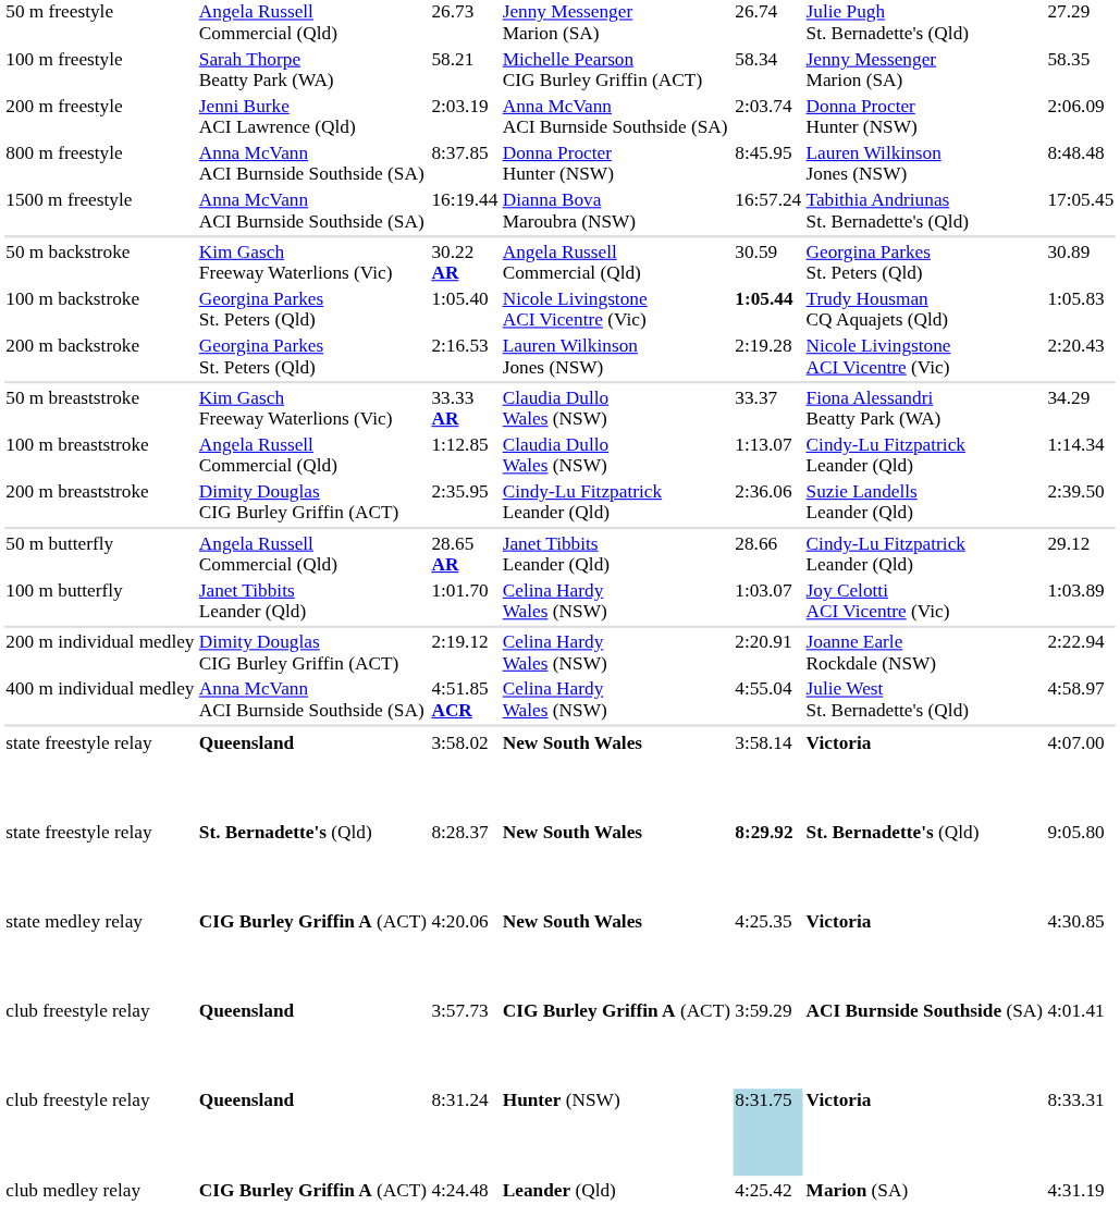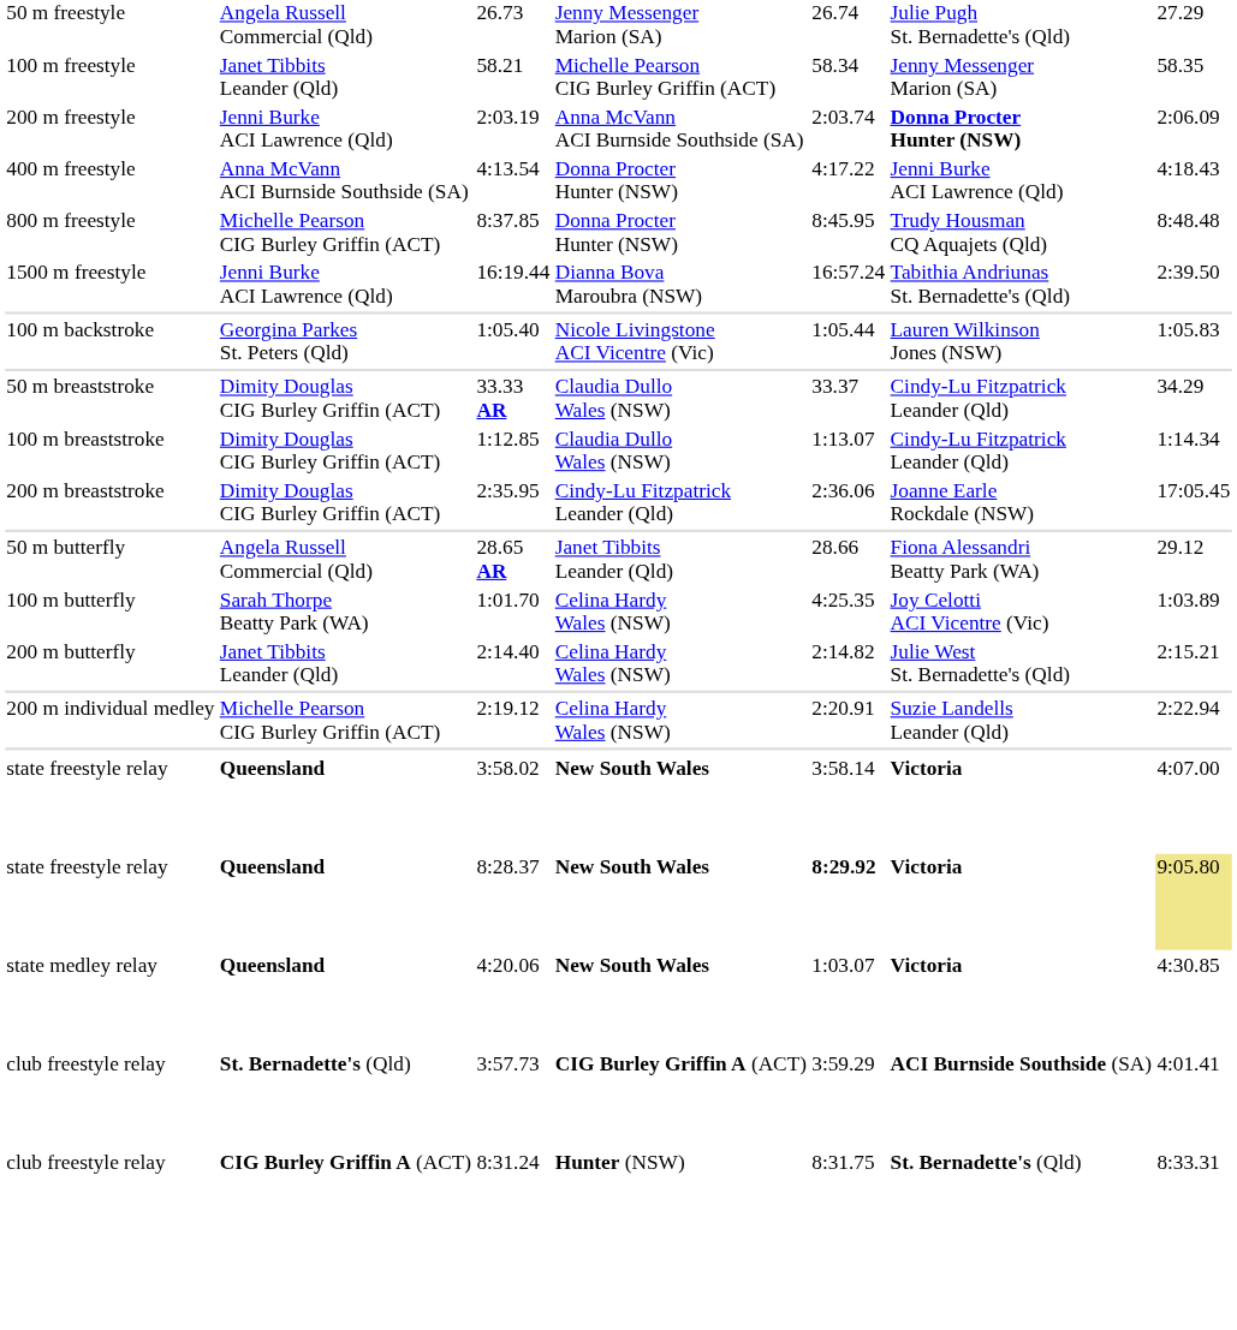58.21 | column 2: Sarah Thorpe Beatty Park (WA) -> Janet Tibbits Leander (Qld)
2:03.19 | column 6: normal -> bold
+ row: 400 m freestyle | Anna McVann ACI Burnside Southside (SA) | 4:13.54 | Donna Procter Hunter (NSW) | 4:17.22 | Jenni Burke ACI Lawrence (Qld) | 4:18.43
8:37.85 | column 2: Anna McVann ACI Burnside Southside (SA) -> Michelle Pearson CIG Burley Griffin (ACT)
8:37.85 | column 6: Lauren Wilkinson Jones (NSW) -> Trudy Housman CQ Aquajets (Qld)
16:19.44 | column 2: Anna McVann ACI Burnside Southside (SA) -> Jenni Burke ACI Lawrence (Qld)
16:19.44 | column 7: 17:05.45 -> 2:39.50
- row: 50 m backstroke | Kim Gasch Freeway Waterlions (Vic) | 30.22 AR | Angela Russell Commercial (Qld) | 30.59 | Georgina Parkes St. Peters (Qld) | 30.89
1:05.40 | column 5: bold -> normal
1:05.40 | column 6: Trudy Housman CQ Aquajets (Qld) -> Lauren Wilkinson Jones (NSW)
- row: 200 m backstroke | Georgina Parkes St. Peters (Qld) | 2:16.53 | Lauren Wilkinson Jones (NSW) | 2:19.28 | Nicole Livingstone ACI Vicentre (Vic) | 2:20.43
33.33 AR | column 2: Kim Gasch Freeway Waterlions (Vic) -> Dimity Douglas CIG Burley Griffin (ACT)
33.33 AR | column 6: Fiona Alessandri Beatty Park (WA) -> Cindy-Lu Fitzpatrick Leander (Qld)
1:12.85 | column 2: Angela Russell Commercial (Qld) -> Dimity Douglas CIG Burley Griffin (ACT)
2:35.95 | column 6: Suzie Landells Leander (Qld) -> Joanne Earle Rockdale (NSW)
2:35.95 | column 7: 2:39.50 -> 17:05.45
28.65 AR | column 6: Cindy-Lu Fitzpatrick Leander (Qld) -> Fiona Alessandri Beatty Park (WA)
1:01.70 | column 2: Janet Tibbits Leander (Qld) -> Sarah Thorpe Beatty Park (WA)
1:01.70 | column 5: 1:03.07 -> 4:25.35
+ row: 200 m butterfly | Janet Tibbits Leander (Qld) | 2:14.40 | Celina Hardy Wales (NSW) | 2:14.82 | Julie West St. Bernadette's (Qld) | 2:15.21
2:19.12 | column 2: Dimity Douglas CIG Burley Griffin (ACT) -> Michelle Pearson CIG Burley Griffin (ACT)
2:19.12 | column 6: Joanne Earle Rockdale (NSW) -> Suzie Landells Leander (Qld)
- row: 400 m individual medley | Anna McVann ACI Burnside Southside (SA) | 4:51.85 ACR | Celina Hardy Wales (NSW) | 4:55.04 | Julie West St. Bernadette's (Qld) | 4:58.97
8:28.37 | column 2: St. Bernadette's (Qld) -> Queensland
8:28.37 | column 6: St. Bernadette's (Qld) -> Victoria
8:28.37 | column 7: no background -> khaki background
4:20.06 | column 2: CIG Burley Griffin A (ACT) -> Queensland
4:20.06 | column 5: 4:25.35 -> 1:03.07
3:57.73 | column 2: Queensland -> St. Bernadette's (Qld)
8:31.24 | column 2: Queensland -> CIG Burley Griffin A (ACT)
8:31.24 | column 5: lightblue background -> no background
8:31.24 | column 6: Victoria -> St. Bernadette's (Qld)
- row: club medley relay | CIG Burley Griffin A (ACT) | 4:24.48 | Leander (Qld) | 4:25.42 | Marion (SA) | 4:31.19
